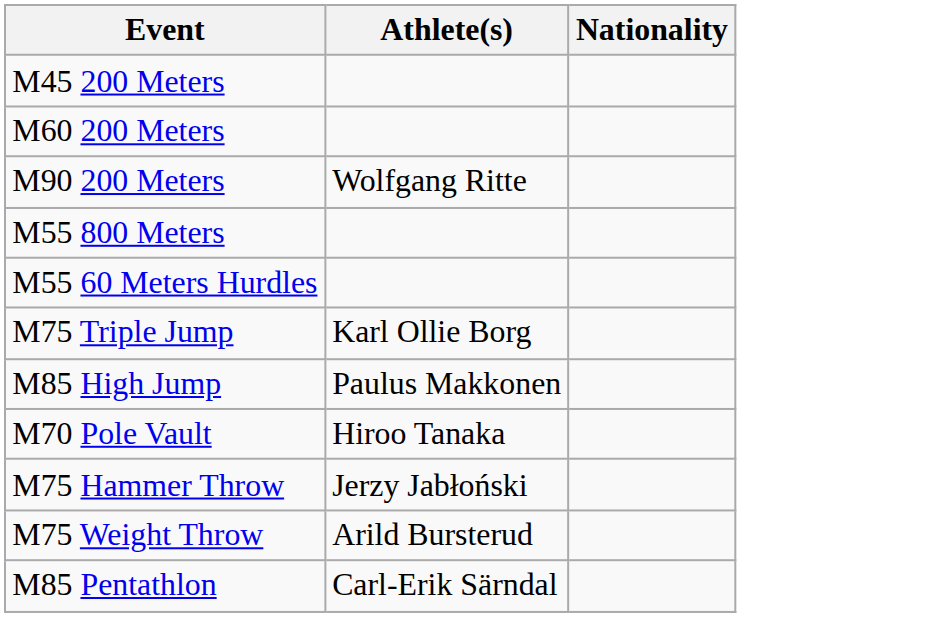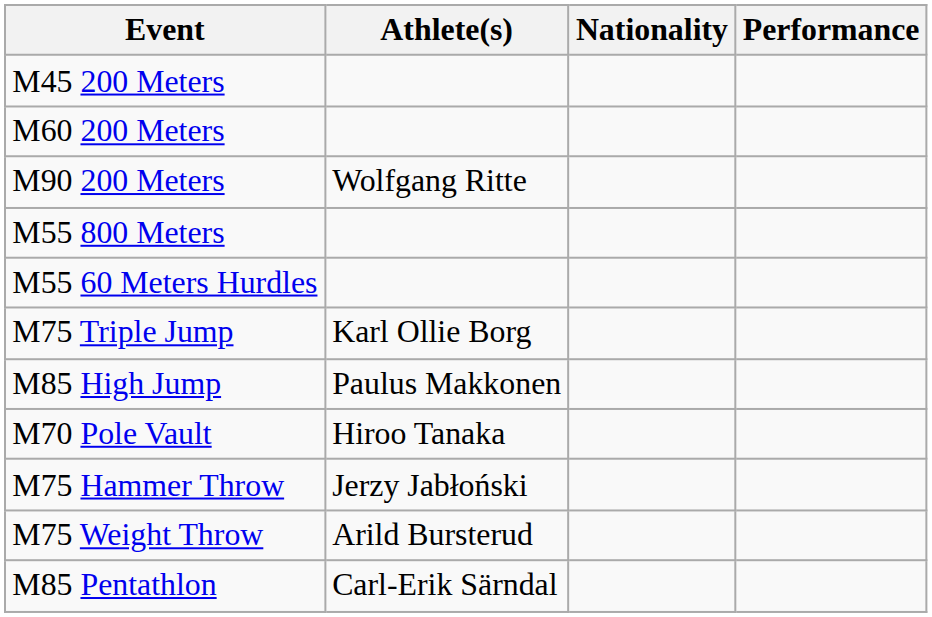+ column: Performance
